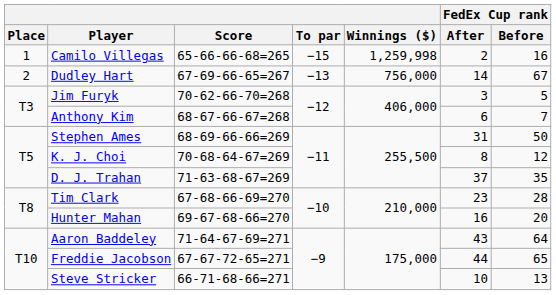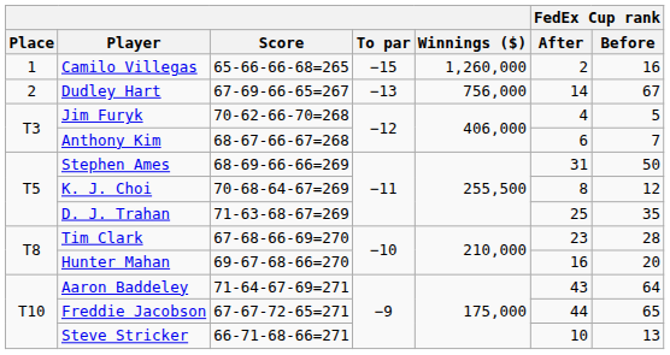Camilo Villegas | Winnings ($): 1,259,998 -> 1,260,000
Jim Furyk | FedEx Cup rank / After: 3 -> 4
D. J. Trahan | FedEx Cup rank / After: 37 -> 25
